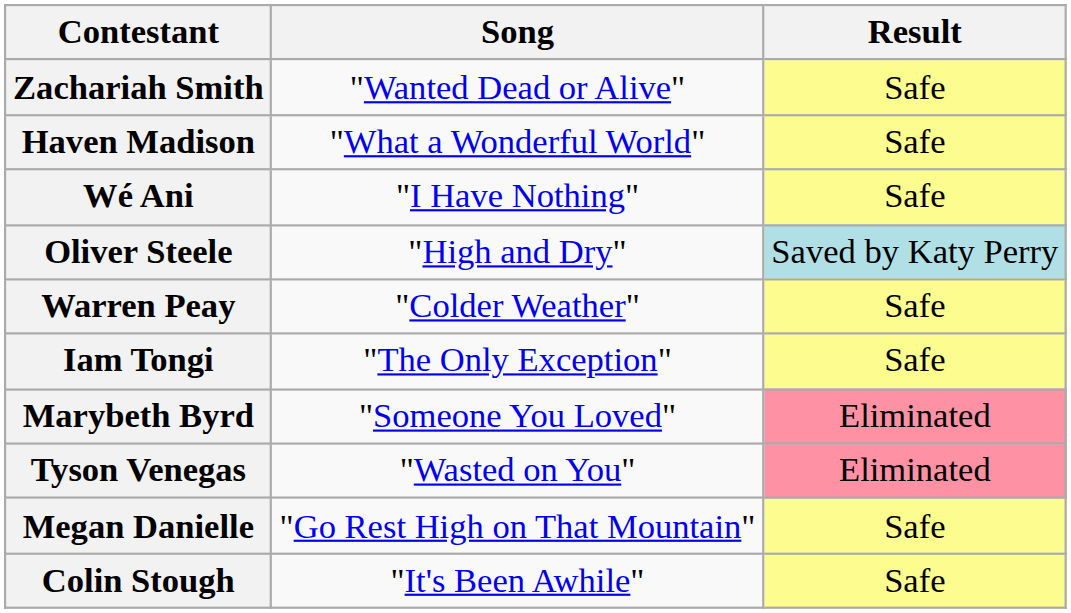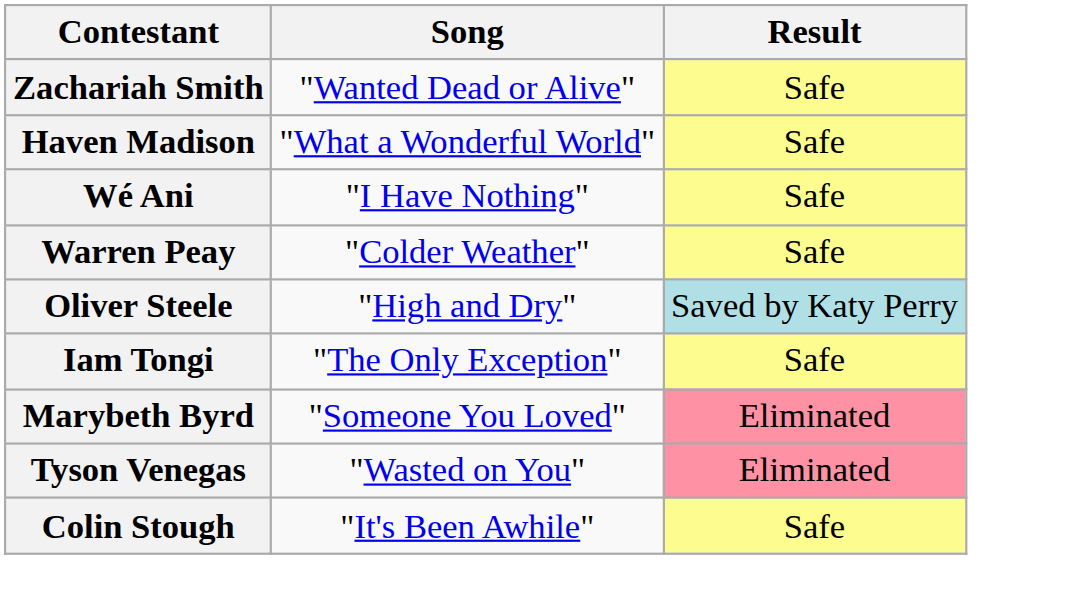rows swapped: Oliver Steele <-> Warren Peay
- row: Megan Danielle | "Go Rest High on That Mountain" | Safe
